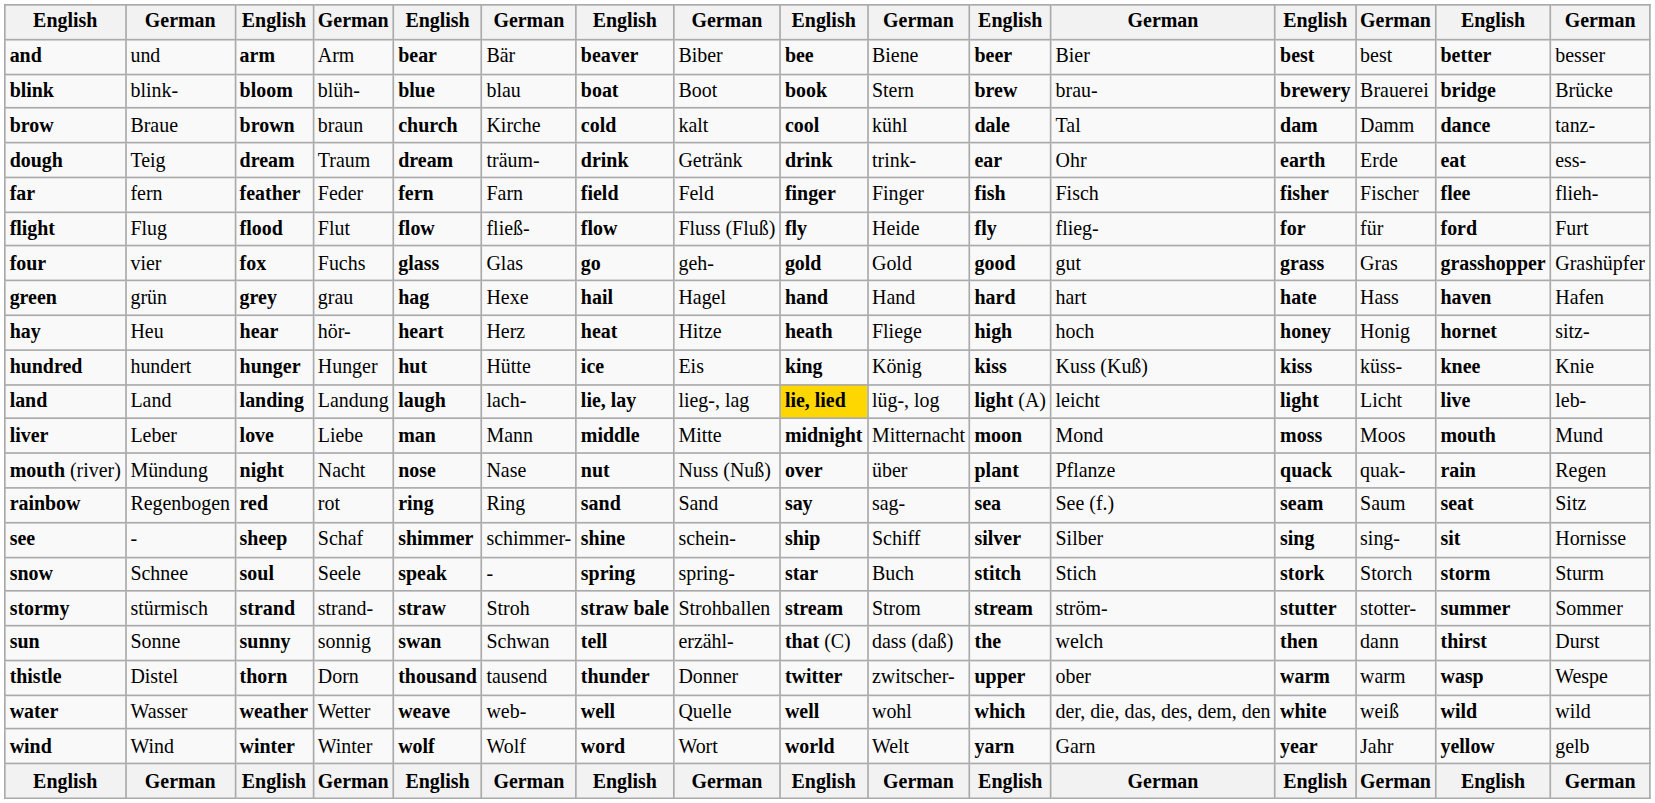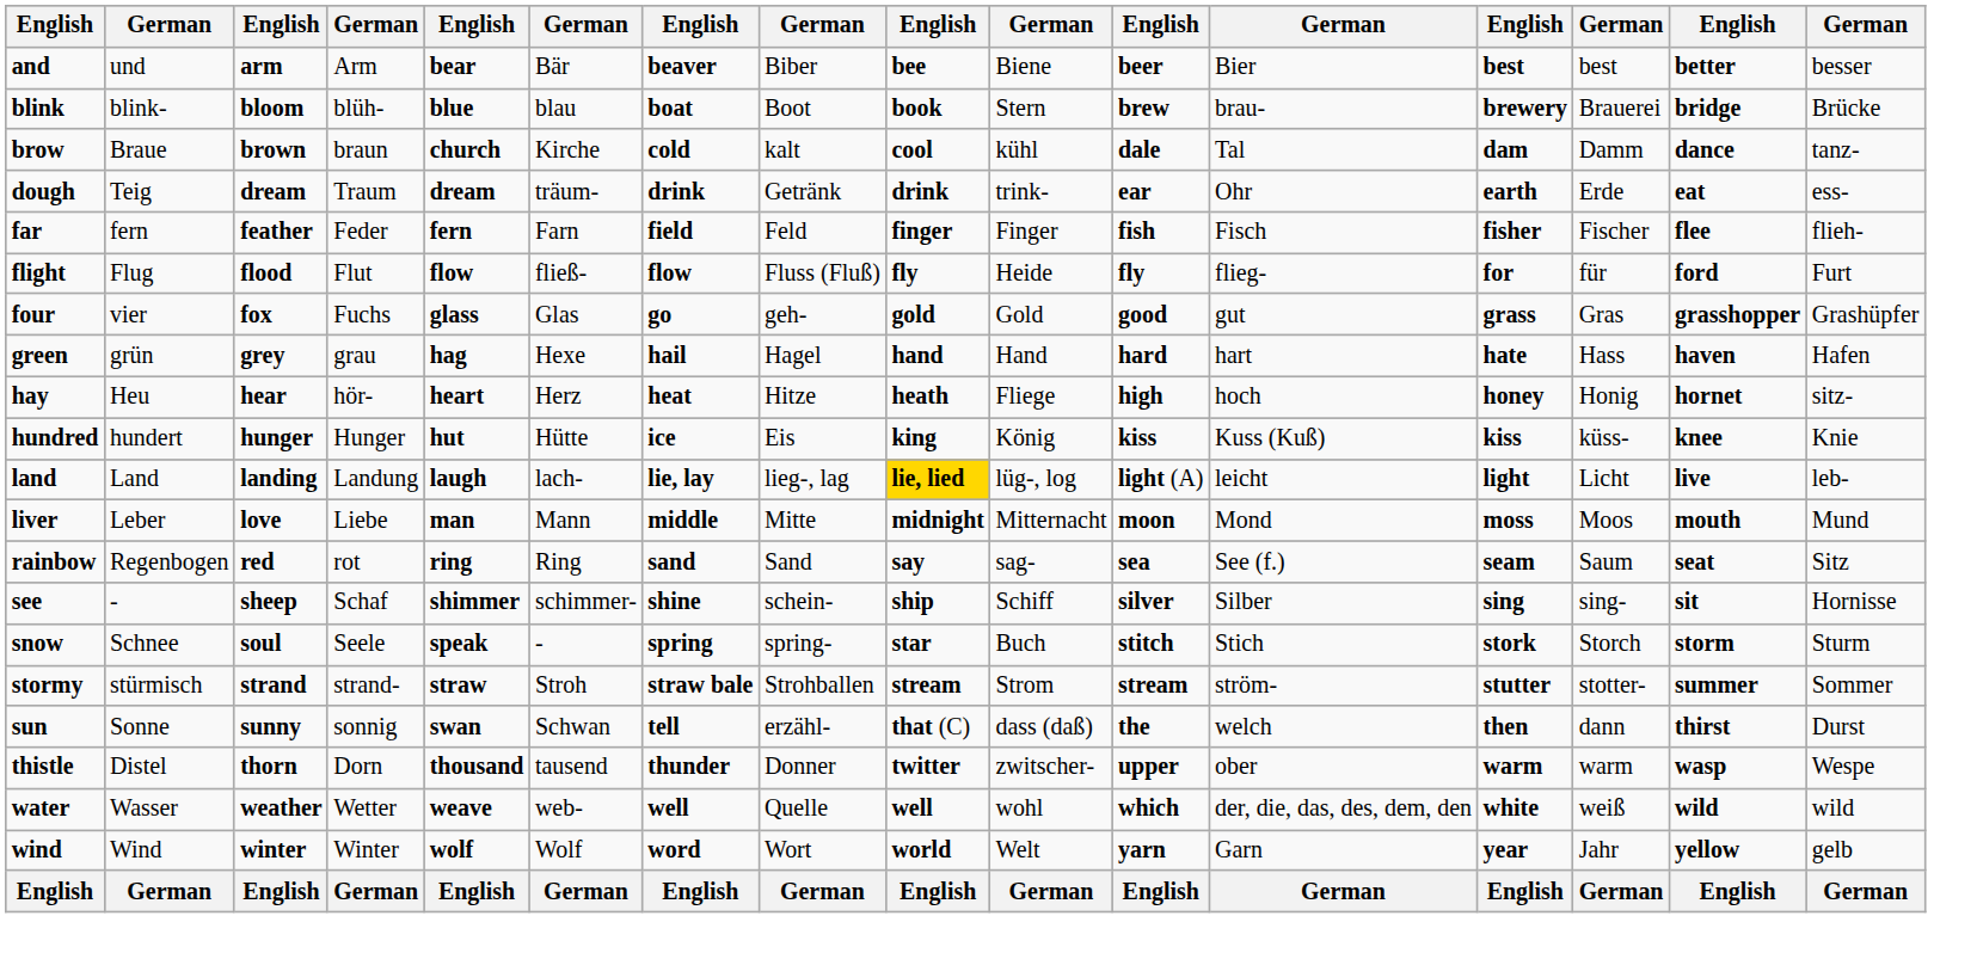- row: mouth (river) | Mündung | night | Nacht | nose | Nase | nut | Nuss (Nuß) | over | über | plant | Pflanze | quack | quak- | rain | Regen
